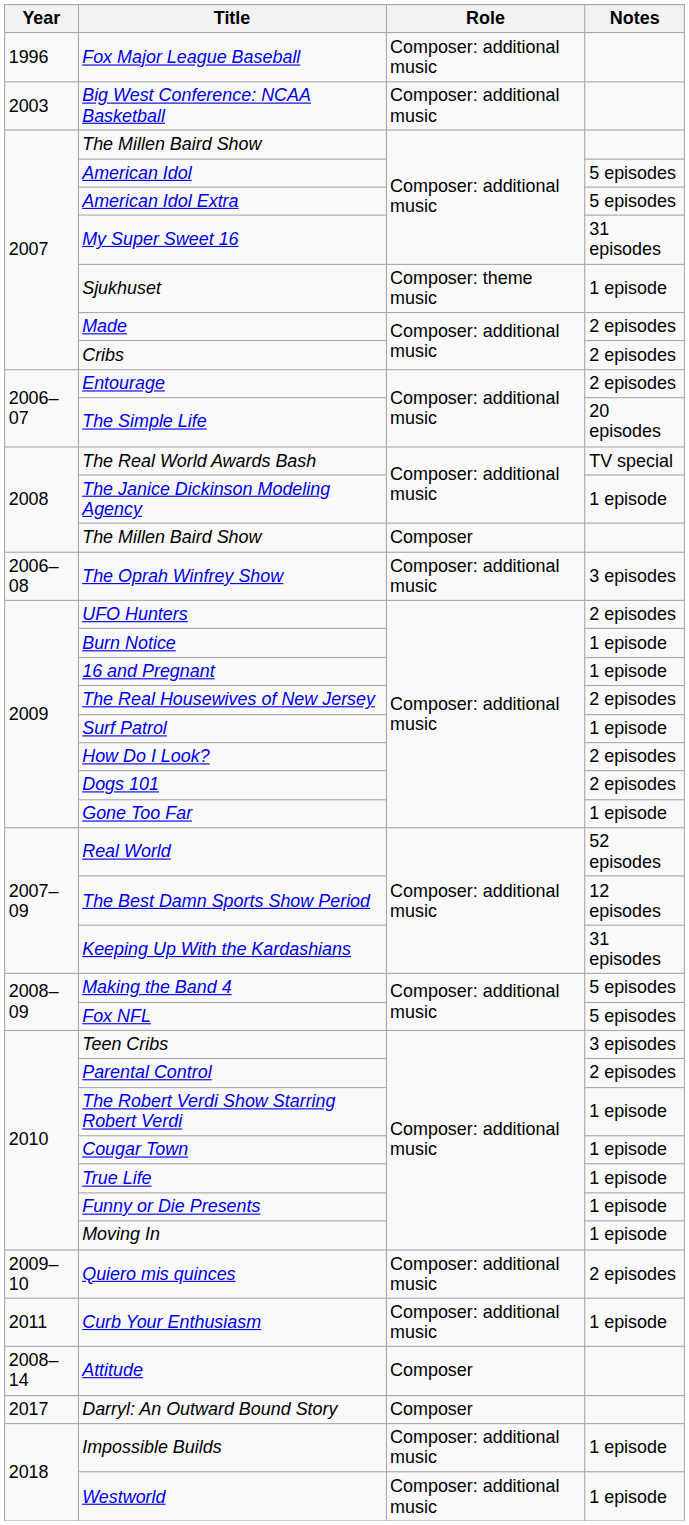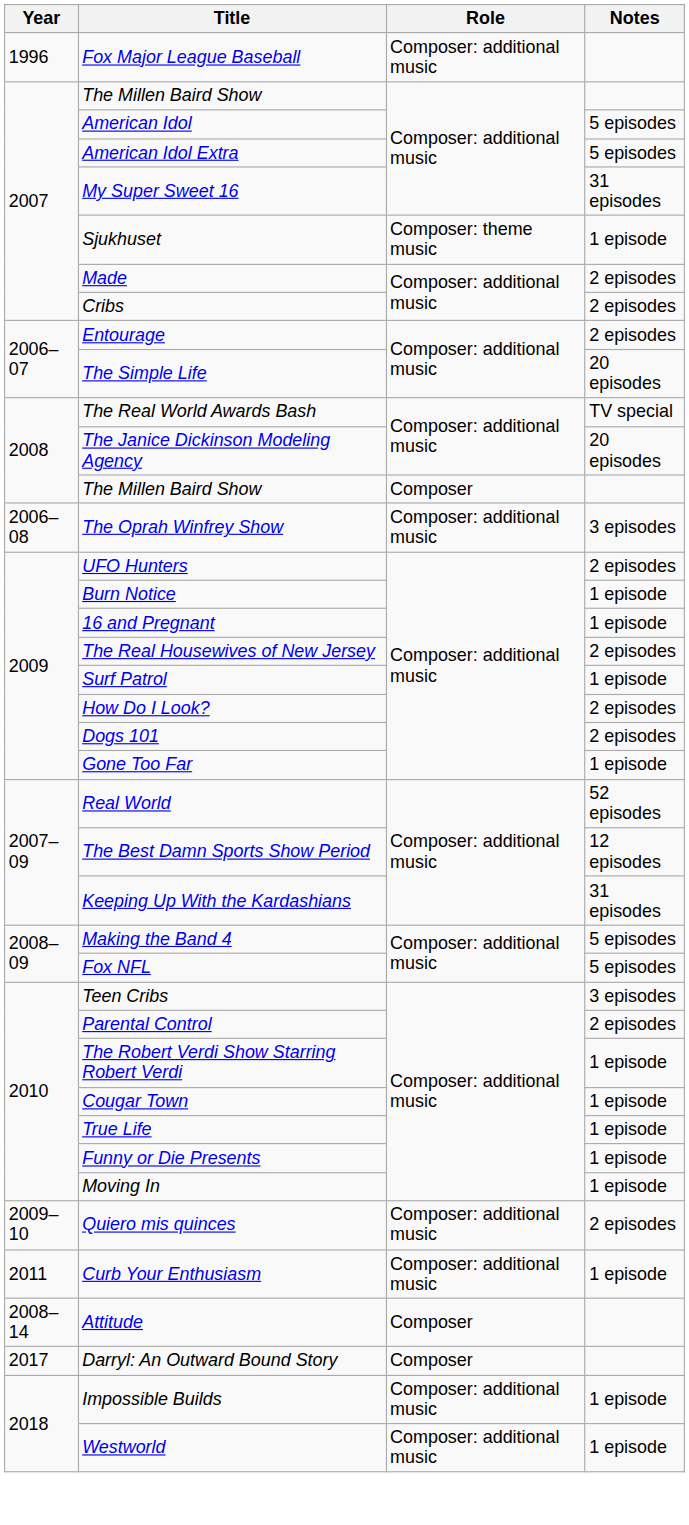- row: 2003 | Big West Conference: NCAA Basketball | Composer: additional music
The Janice Dickinson Modeling Agency | Notes: 1 episode -> 20 episodes
